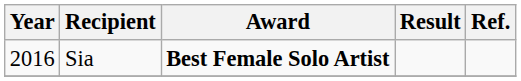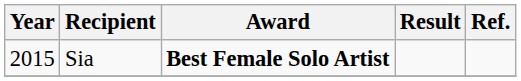Sia | Year: 2016 -> 2015
